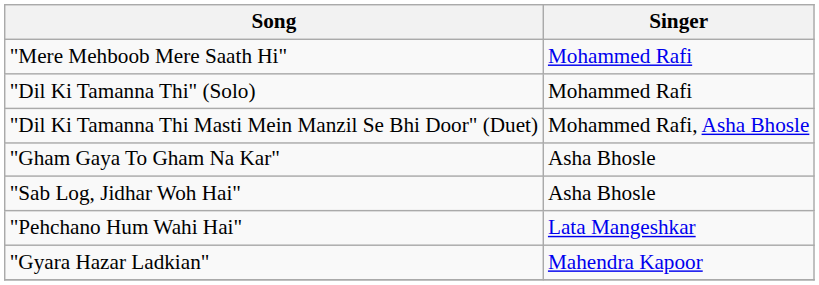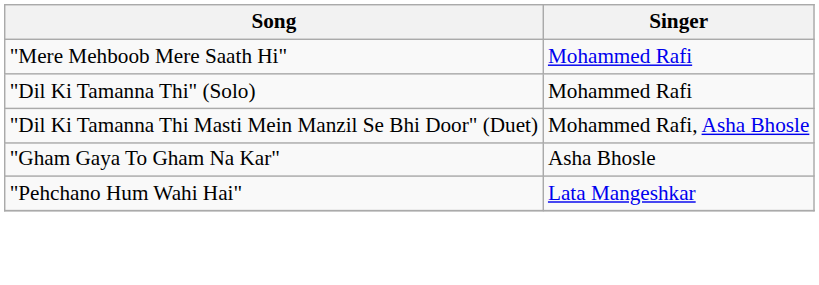- row: "Sab Log, Jidhar Woh Hai" | Asha Bhosle
- row: "Gyara Hazar Ladkian" | Mahendra Kapoor
